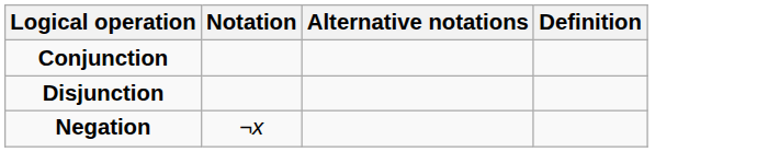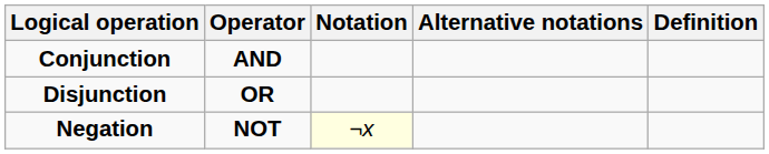+ column: Operator | AND | OR | NOT
Negation | Notation: no background -> lightyellow background
